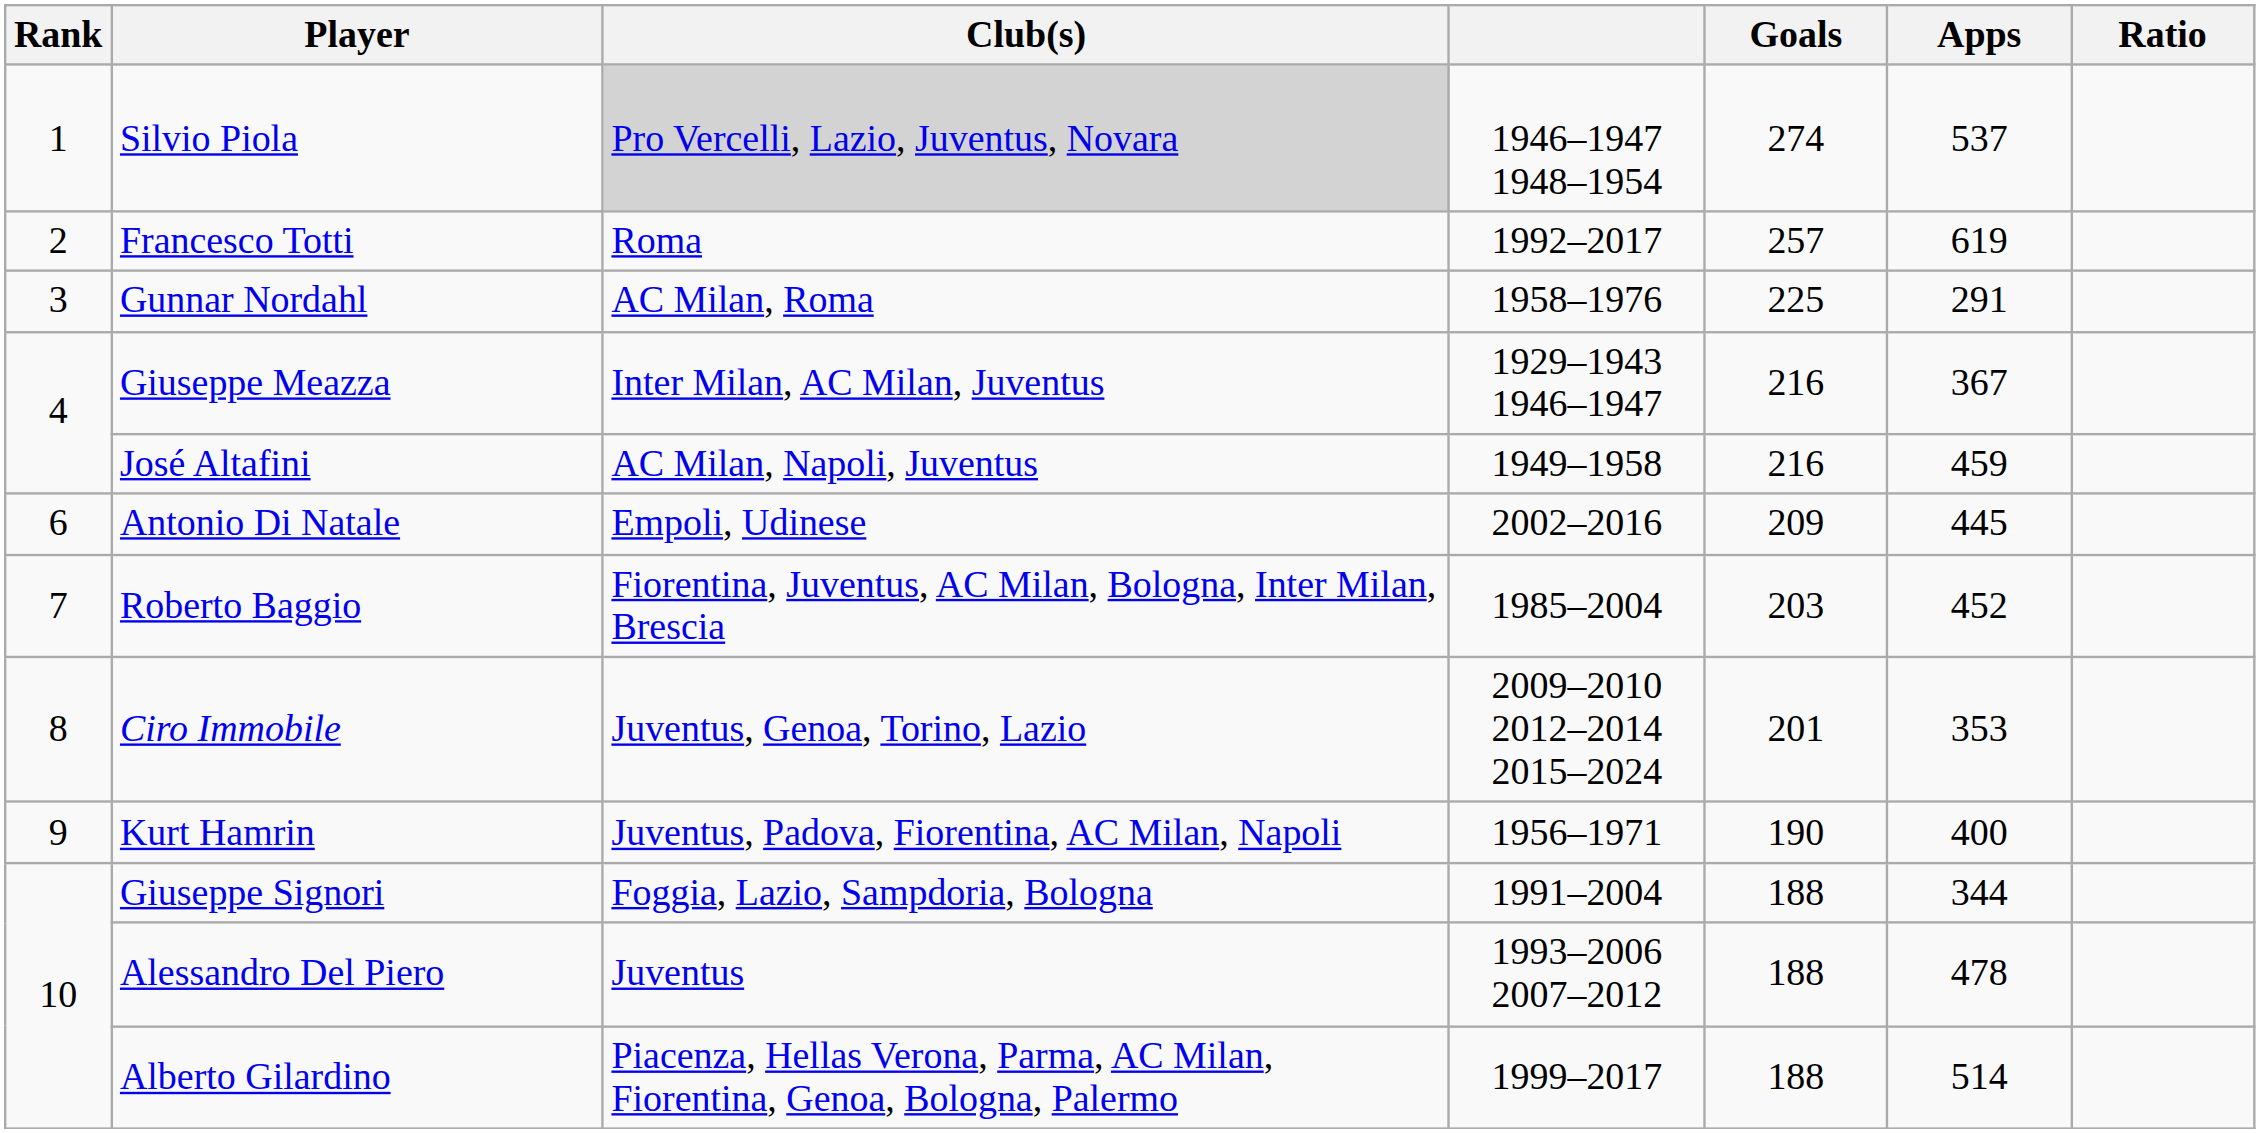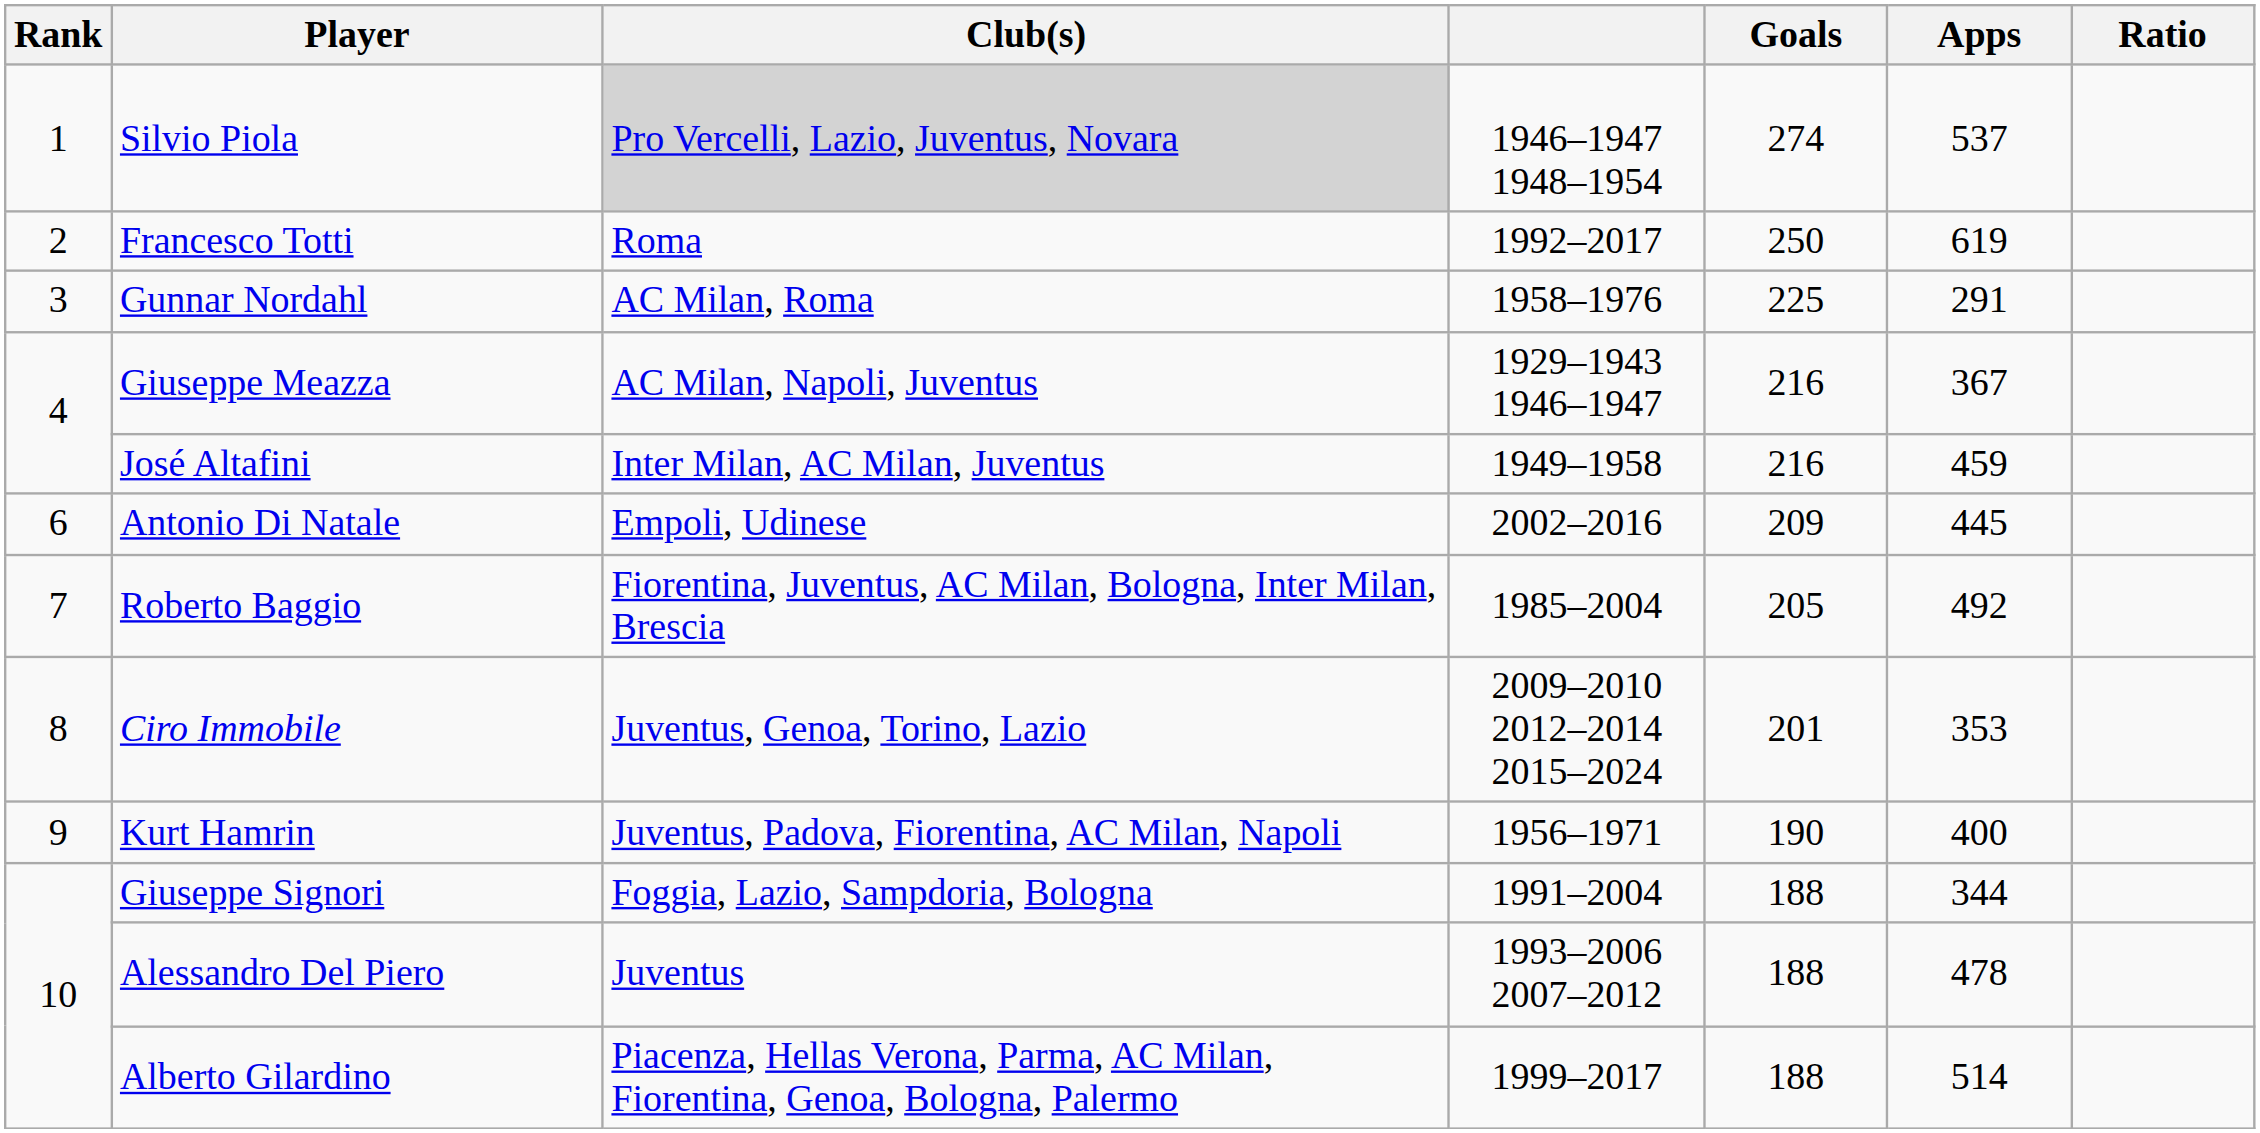Francesco Totti | Goals: 257 -> 250
Giuseppe Meazza | Club(s): Inter Milan, AC Milan, Juventus -> AC Milan, Napoli, Juventus
José Altafini | Club(s): AC Milan, Napoli, Juventus -> Inter Milan, AC Milan, Juventus
Roberto Baggio | Goals: 203 -> 205
Roberto Baggio | Apps: 452 -> 492
